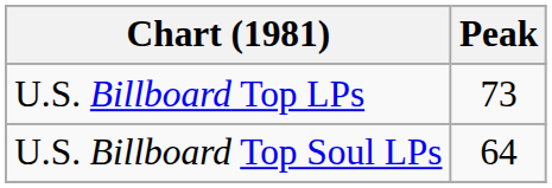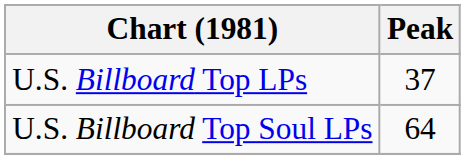U.S. Billboard Top LPs | Peak: 73 -> 37
